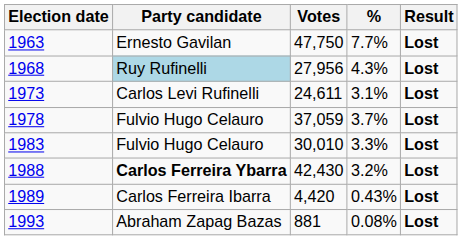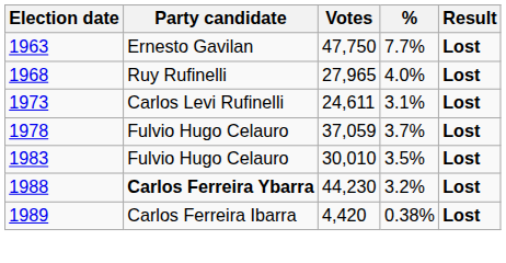1968 | Party candidate: lightblue background -> no background
1968 | Votes: 27,956 -> 27,965
1968 | %: 4.3% -> 4.0%
1983 | %: 3.3% -> 3.5%
1988 | Votes: 42,430 -> 44,230
1989 | %: 0.43% -> 0.38%
- row: 1993 | Abraham Zapag Bazas | 881 | 0.08% | Lost
